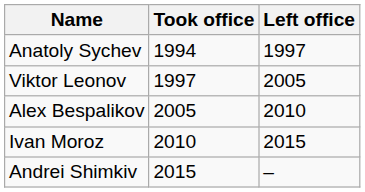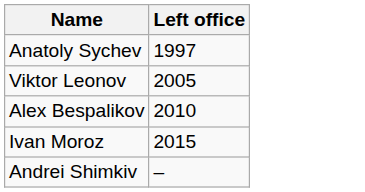- column: Took office | 1994 | 1997 | 2005 | 2010 | 2015
